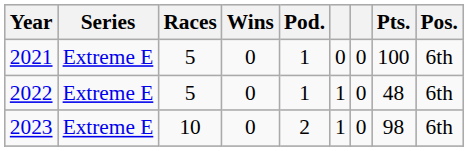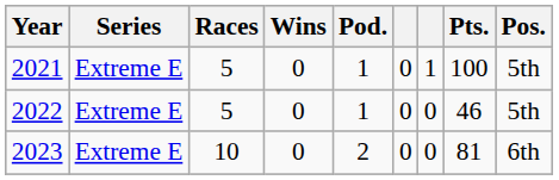2021 | column 7: 0 -> 1
2021 | Pos.: 6th -> 5th
2022 | column 6: 1 -> 0
2022 | Pts.: 48 -> 46
2022 | Pos.: 6th -> 5th
2023 | column 6: 1 -> 0
2023 | Pts.: 98 -> 81
